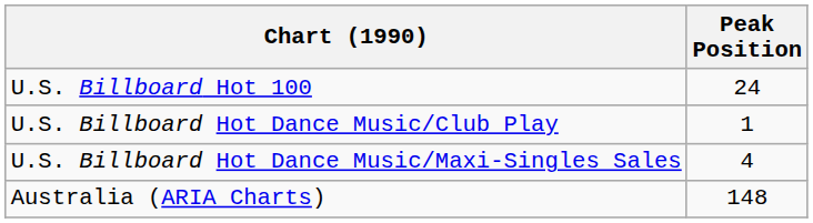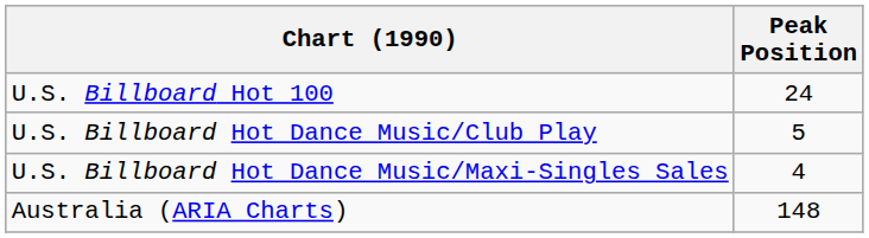U.S. Billboard Hot Dance Music/Club Play | Peak Position: 1 -> 5
